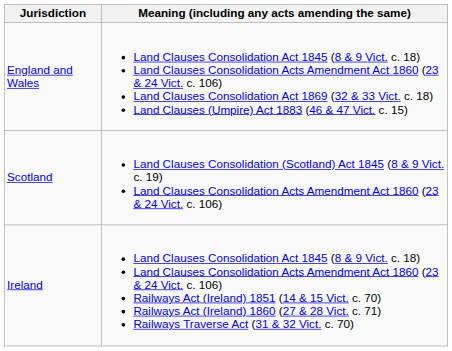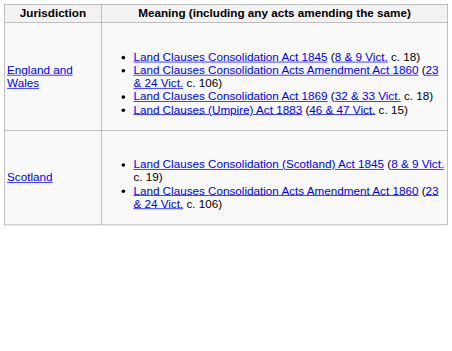- row: Ireland | Land Clauses Consolidation Act 1845 (8 & 9 Vict. c. 18) Land Clauses Consolidation Acts Amendment Act 1860 (23 & 24 Vict. c. 106) Railways Act (Ireland) 1851 (14 & 15 Vict. c. 70) Railways Act (Ireland) 1860 (27 & 28 Vict. c. 71) Railways Traverse Act (31 & 32 Vict. c. 70)
